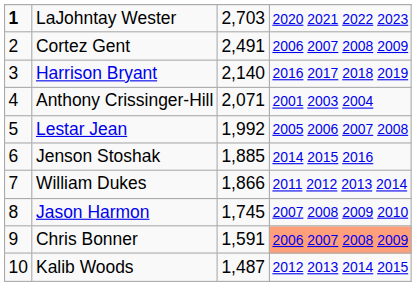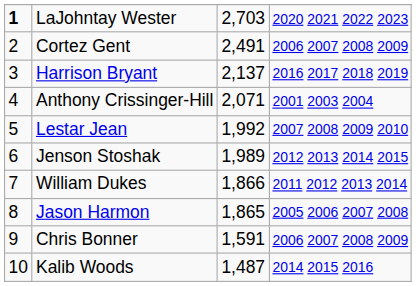Harrison Bryant | column 3: 2,140 -> 2,137
Lestar Jean | column 4: 2005 2006 2007 2008 -> 2007 2008 2009 2010
Jenson Stoshak | column 3: 1,885 -> 1,989
Jenson Stoshak | column 4: 2014 2015 2016 -> 2012 2013 2014 2015
Jason Harmon | column 3: 1,745 -> 1,865
Jason Harmon | column 4: 2007 2008 2009 2010 -> 2005 2006 2007 2008
Chris Bonner | column 4: lightsalmon background -> no background
Kalib Woods | column 4: 2012 2013 2014 2015 -> 2014 2015 2016
